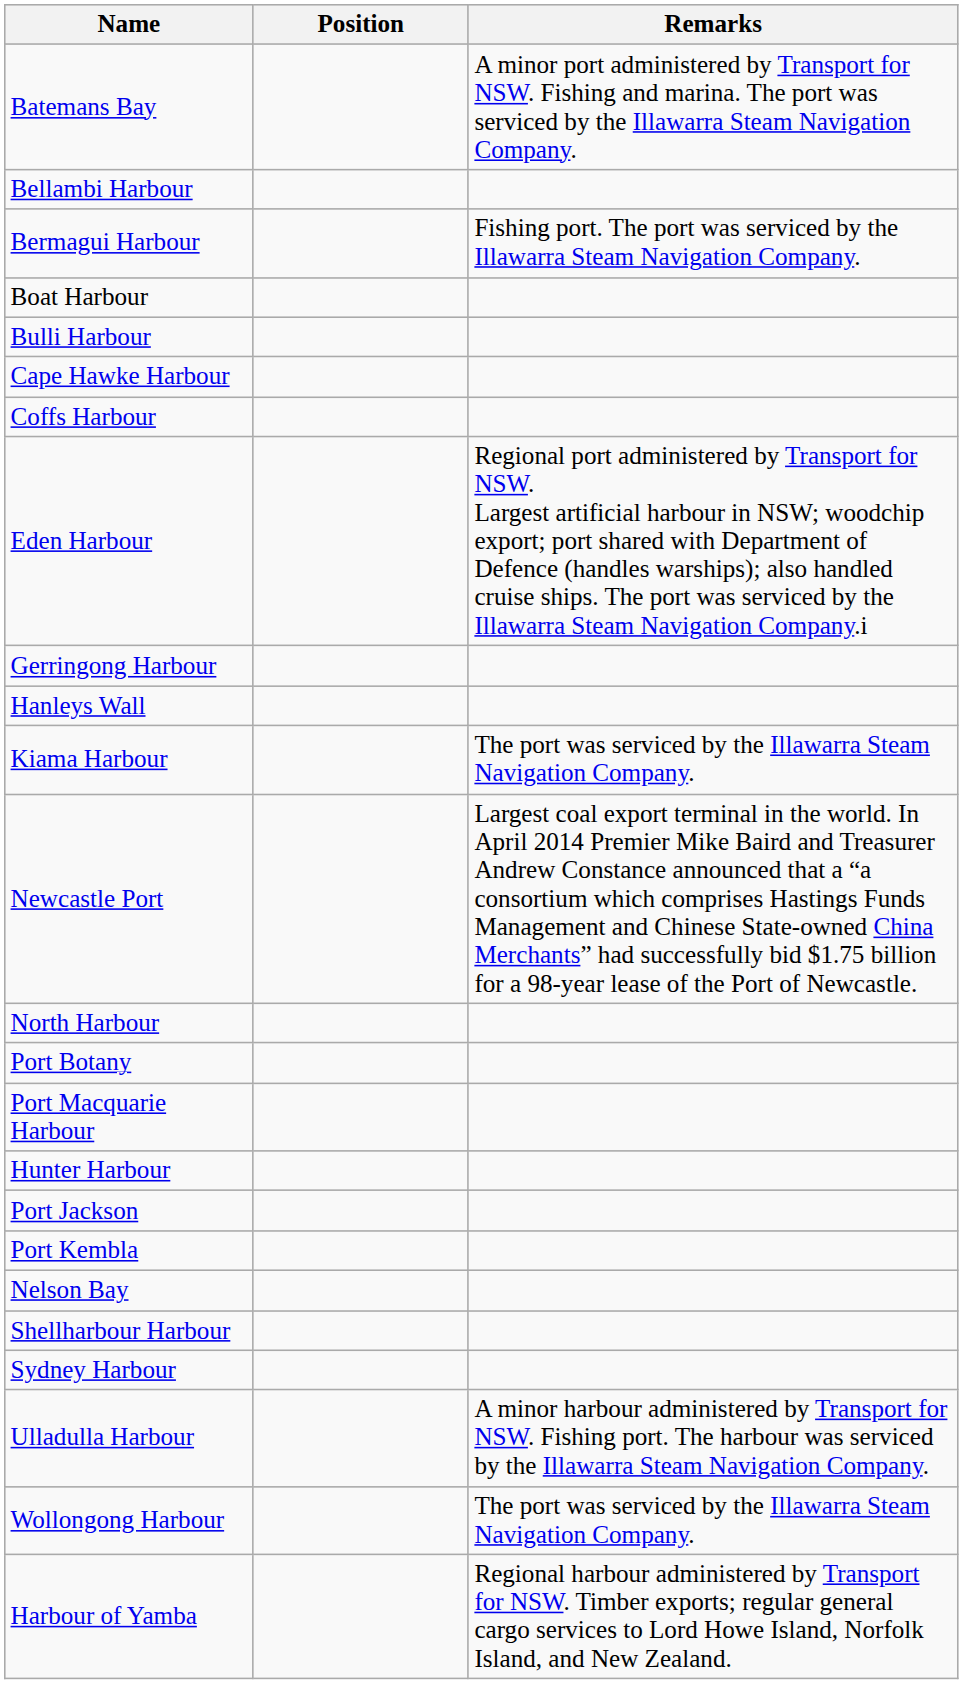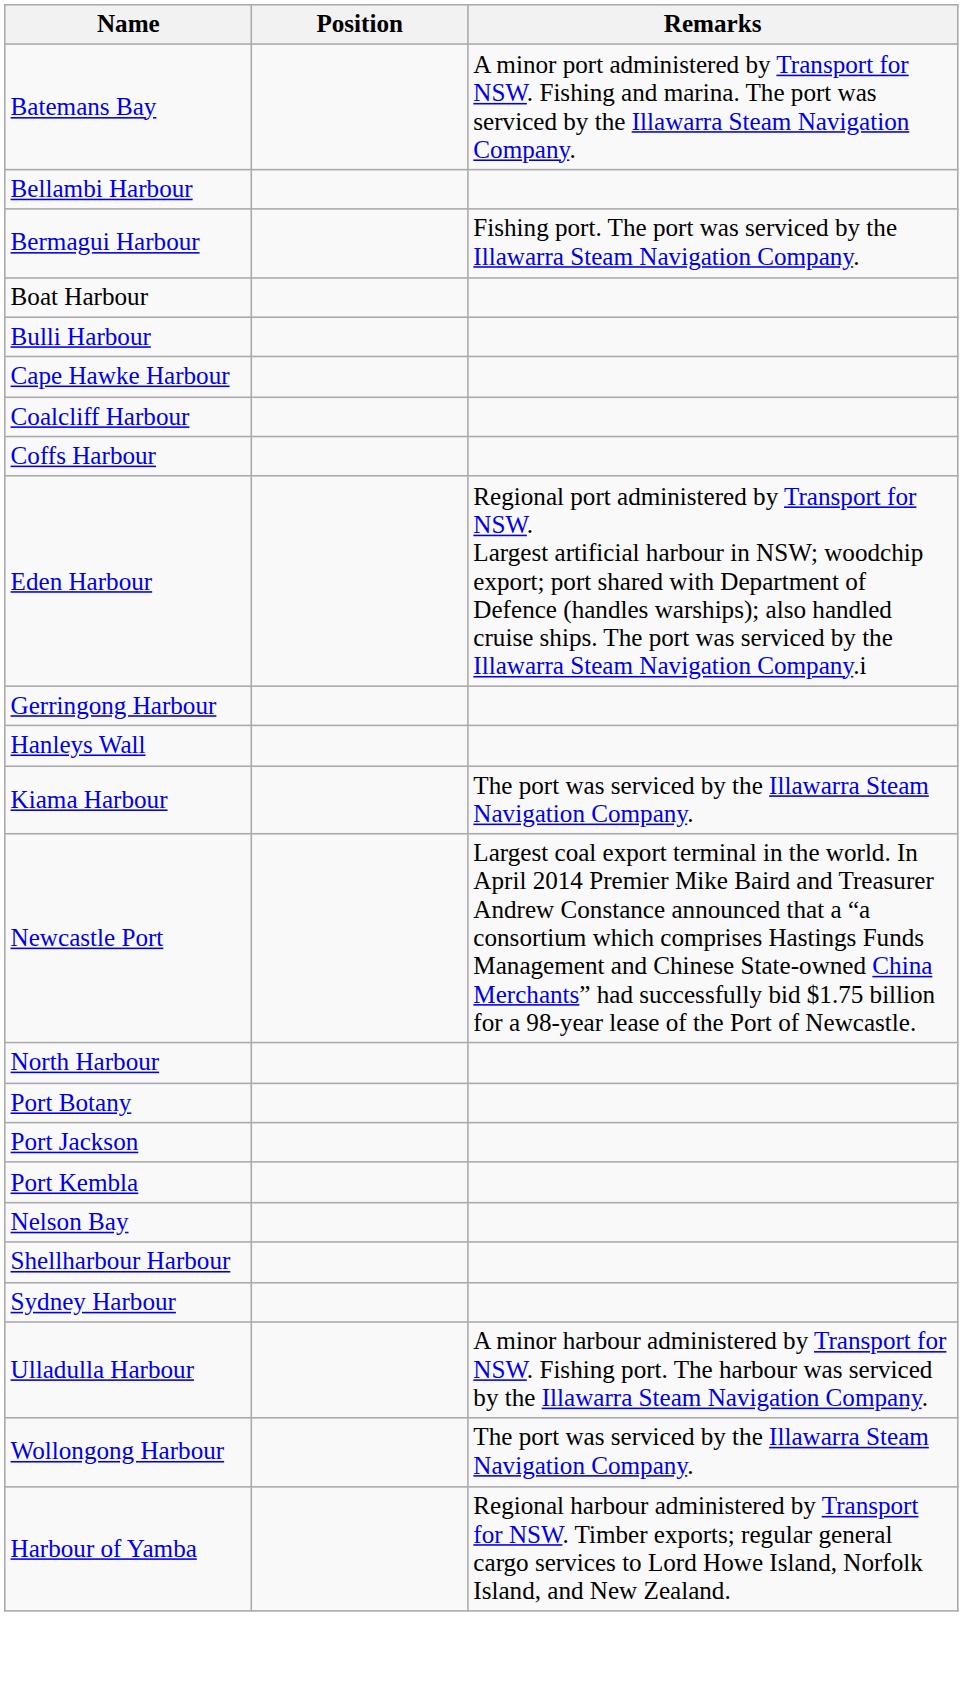+ row: Coalcliff Harbour
- row: Port Macquarie Harbour
- row: Hunter Harbour
